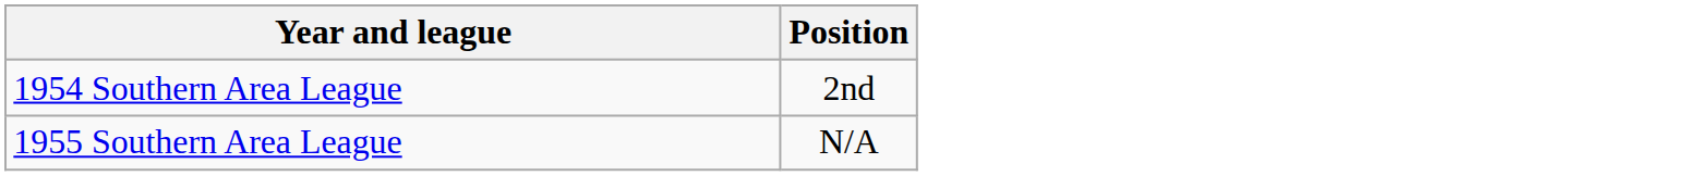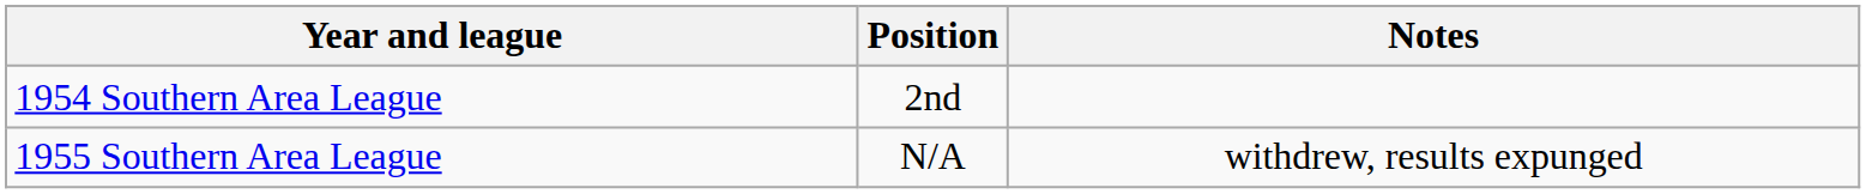+ column: Notes | withdrew, results expunged
